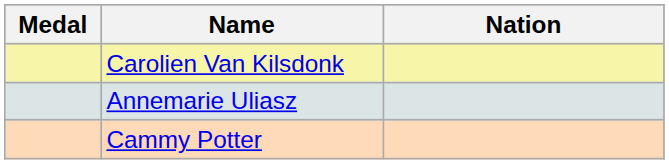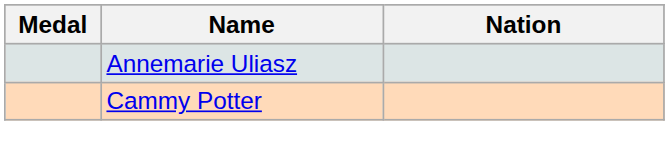- row: Carolien Van Kilsdonk
